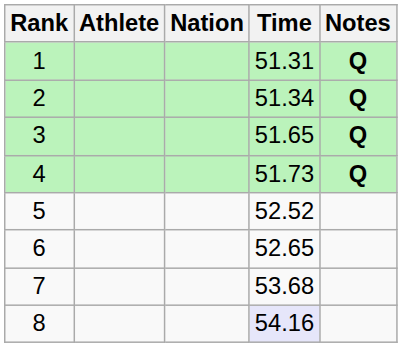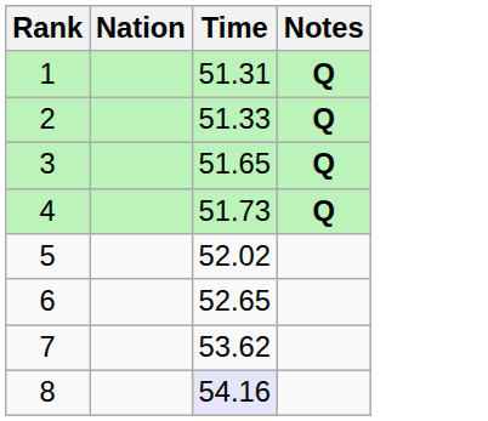- column: Athlete
2 | Time: 51.34 -> 51.33
5 | Time: 52.52 -> 52.02
7 | Time: 53.68 -> 53.62
